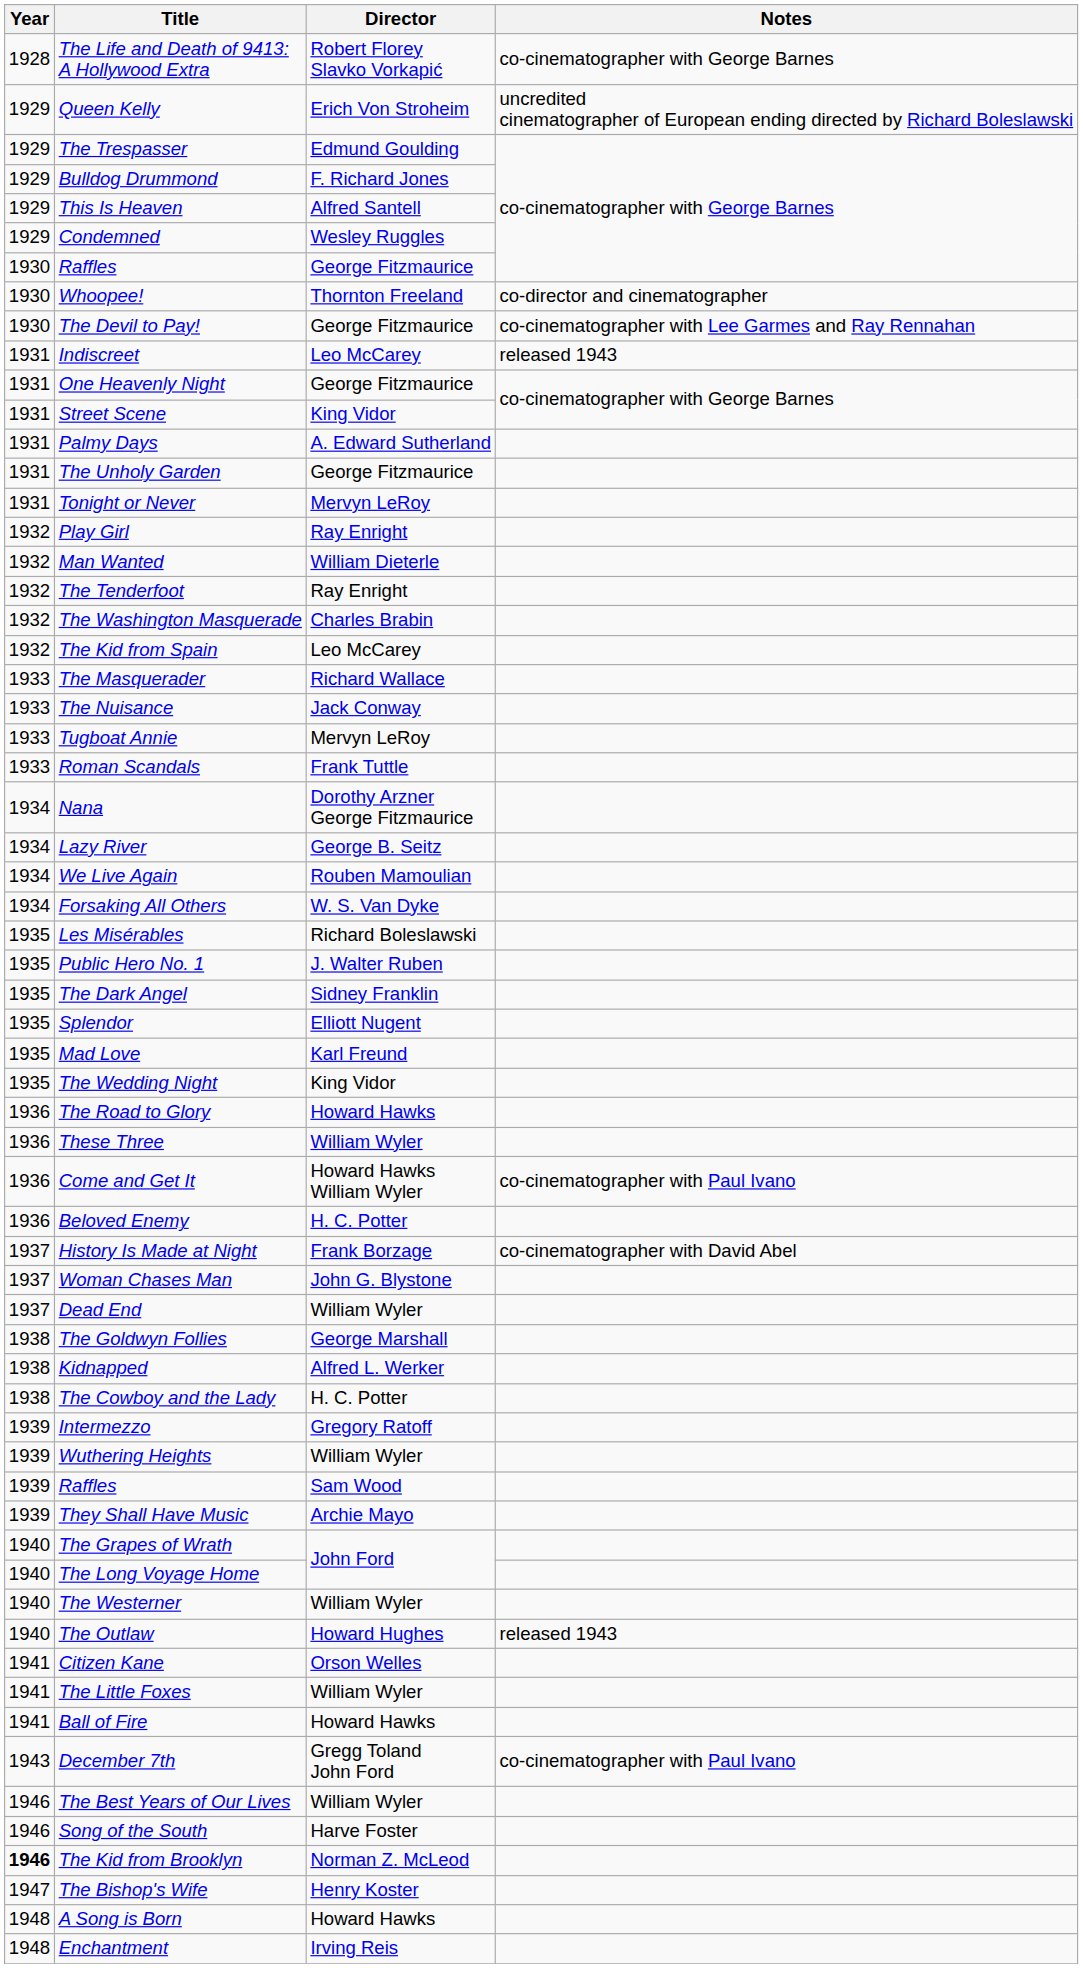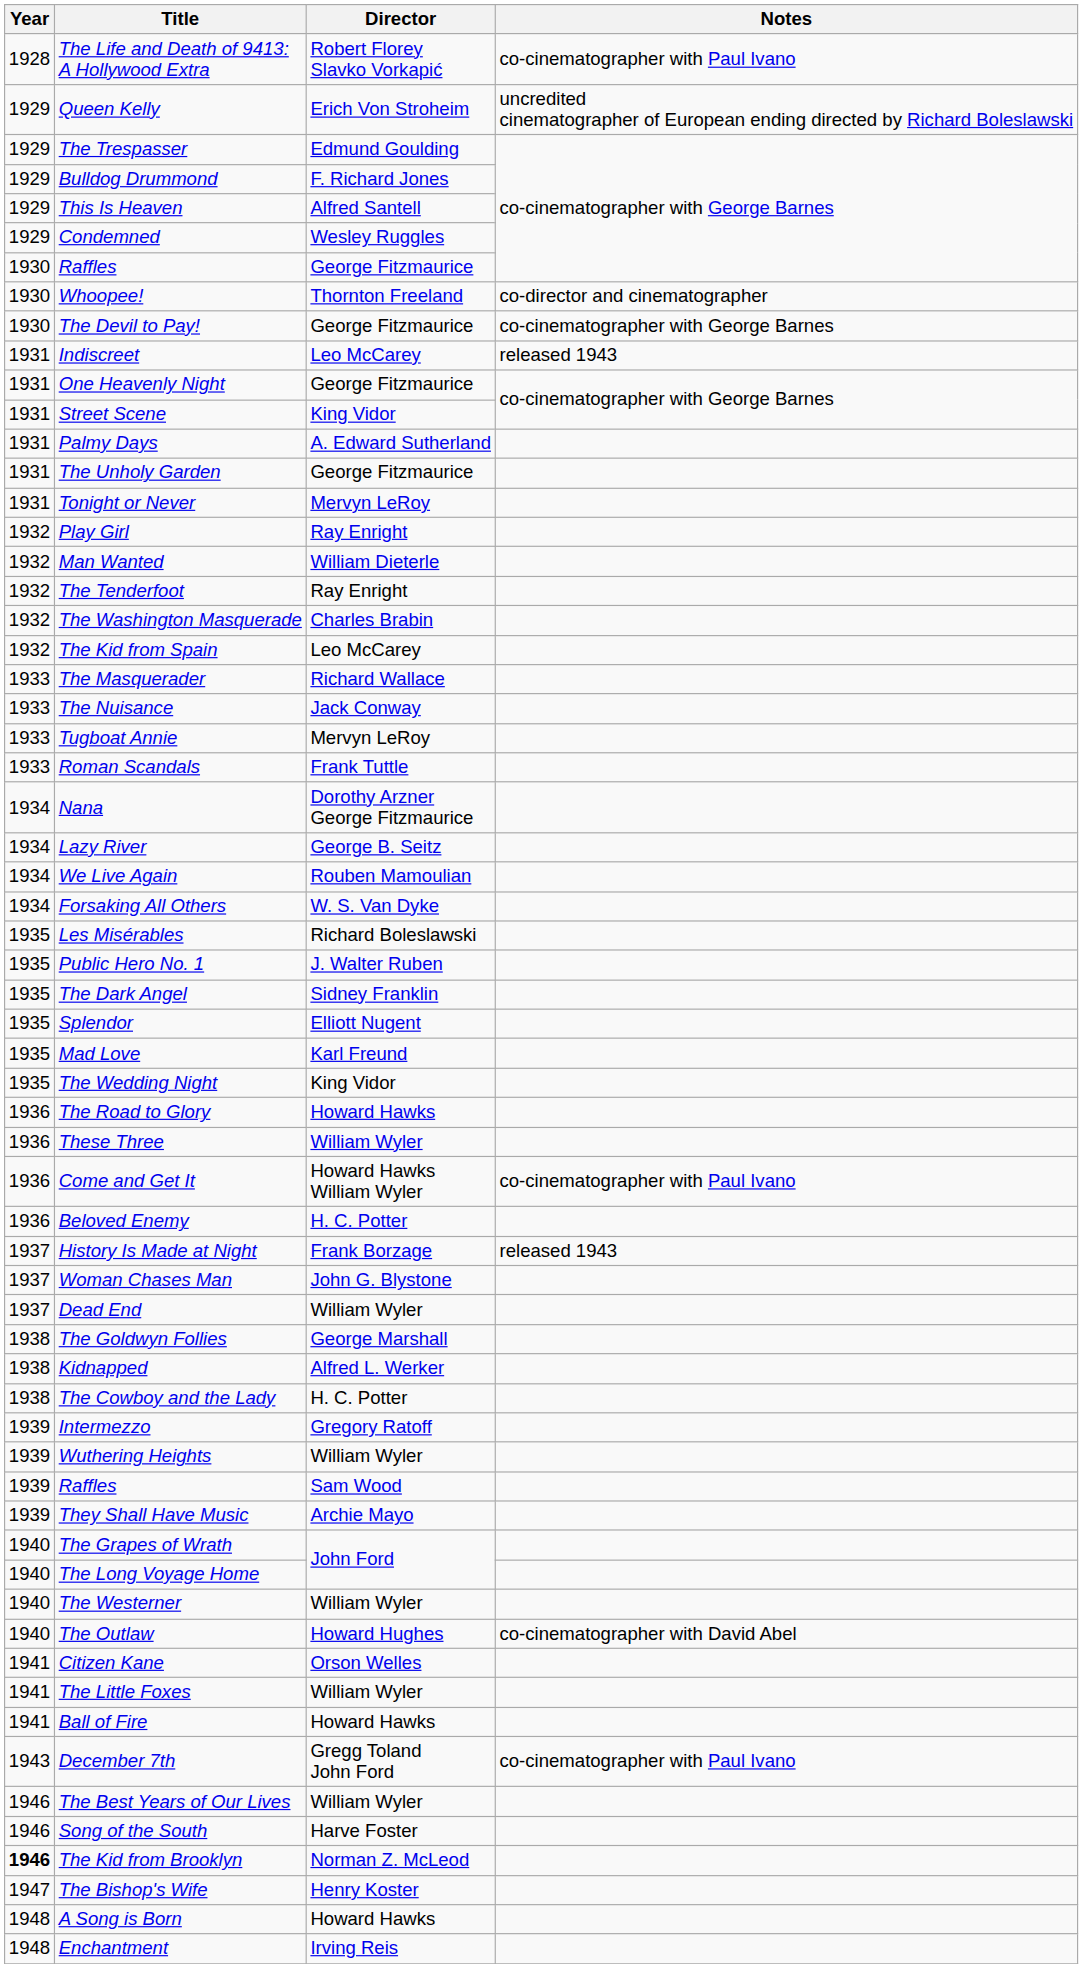The Life and Death of 9413: A Hollywood Extra | Notes: co-cinematographer with George Barnes -> co-cinematographer with Paul Ivano
The Devil to Pay! | Notes: co-cinematographer with Lee Garmes and Ray Rennahan -> co-cinematographer with George Barnes
History Is Made at Night | Notes: co-cinematographer with David Abel -> released 1943
The Outlaw | Notes: released 1943 -> co-cinematographer with David Abel
